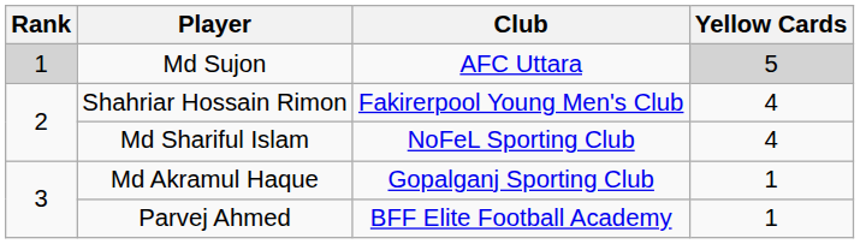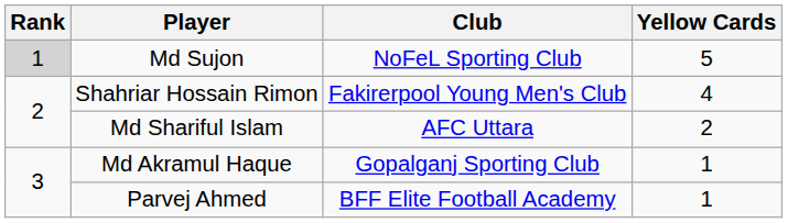Md Sujon | Club: AFC Uttara -> NoFeL Sporting Club
Md Sujon | Yellow Cards: lightgrey background -> no background
Md Shariful Islam | Club: NoFeL Sporting Club -> AFC Uttara
Md Shariful Islam | Yellow Cards: 4 -> 2
